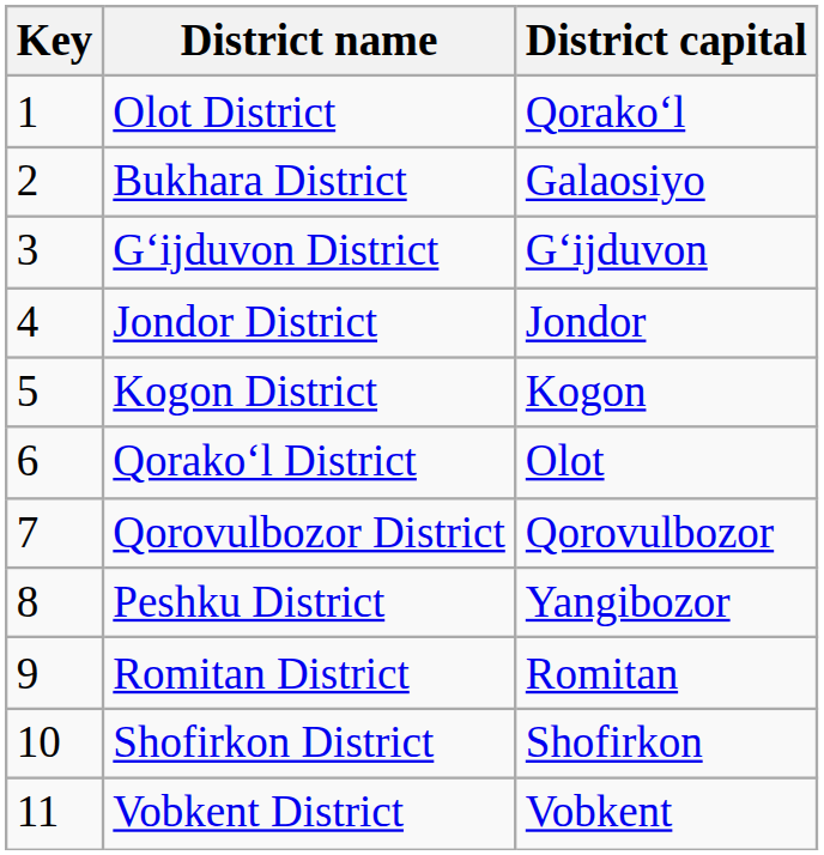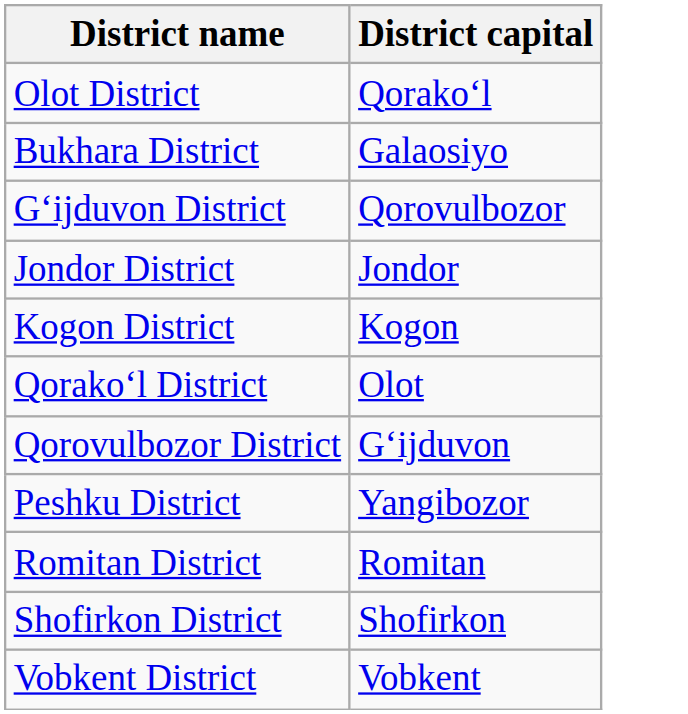- column: Key | 1 | 2 | 3 | 4 | 5 | 6 | 7 | 8 | 9 | 10 | 11
Gʻijduvon District | District capital: Gʻijduvon -> Qorovulbozor
Qorovulbozor District | District capital: Qorovulbozor -> Gʻijduvon
